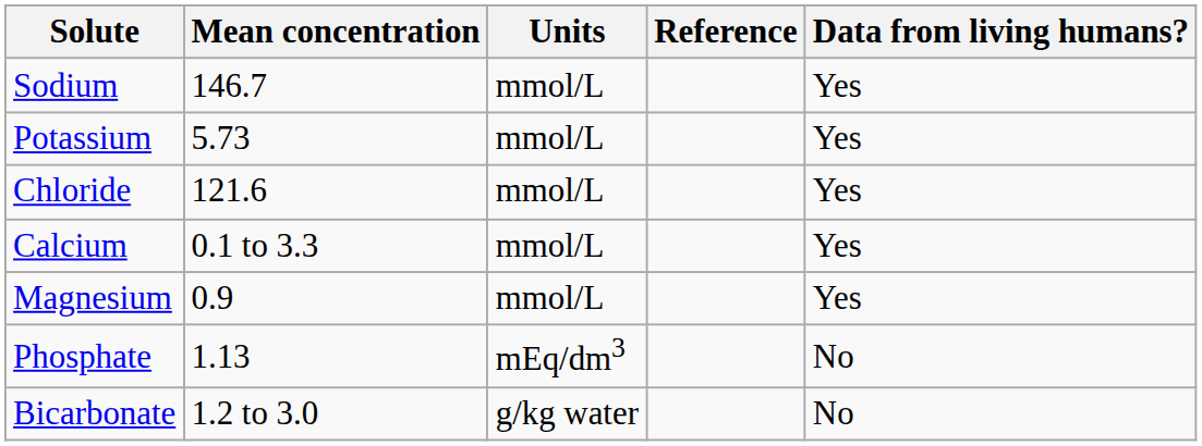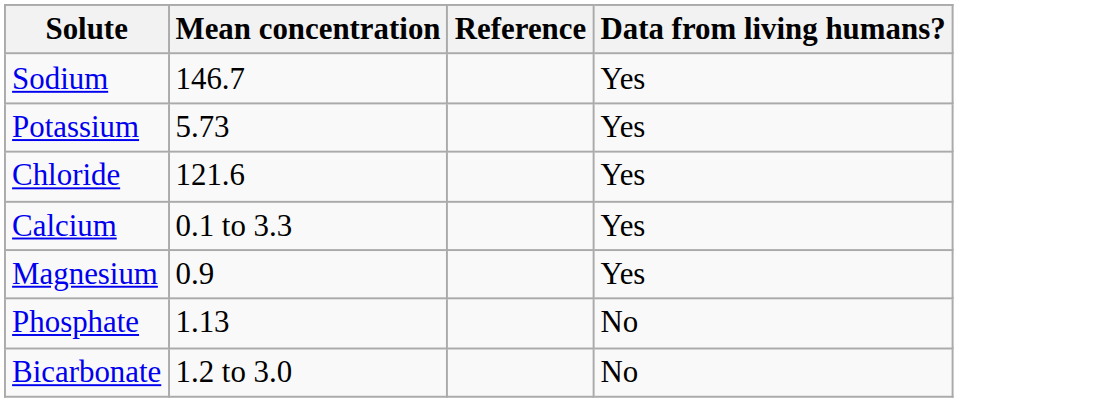- column: Units | mmol/L | mmol/L | mmol/L | mmol/L | mmol/L | mEq/dm3 | g/kg water
